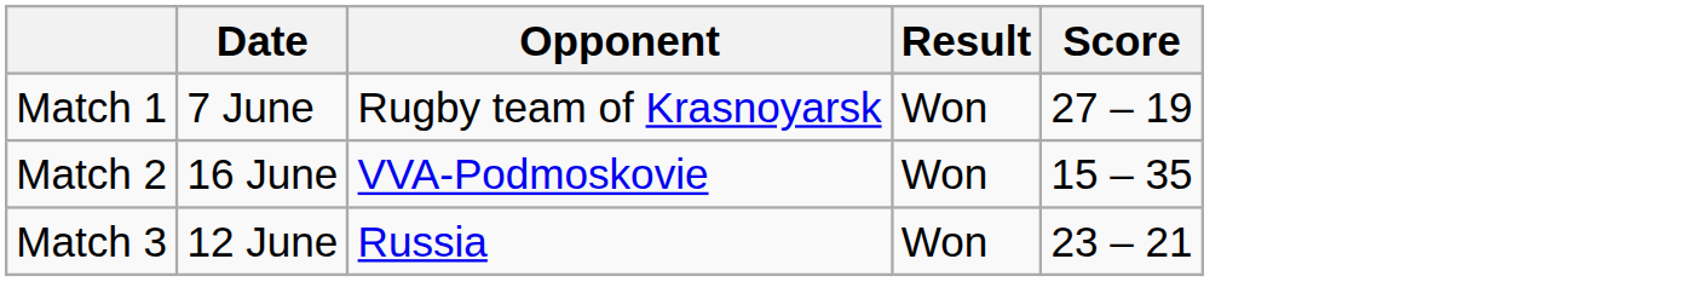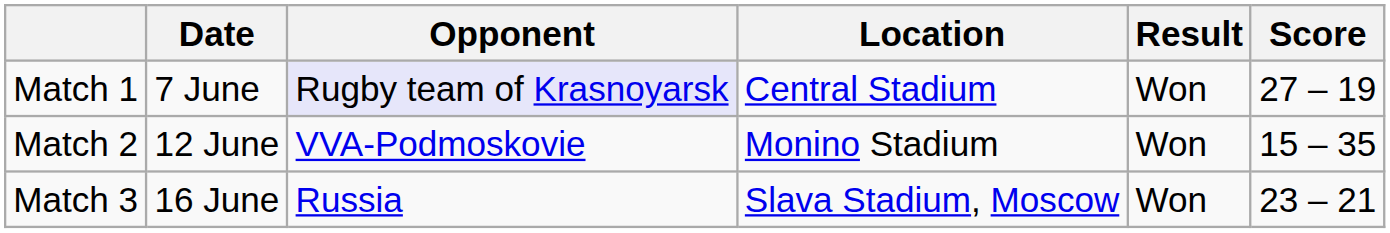+ column: Location | Central Stadium | Monino Stadium | Slava Stadium, Moscow
Match 1 | Opponent: no background -> lavender background
Match 2 | Date: 16 June -> 12 June
Match 3 | Date: 12 June -> 16 June
